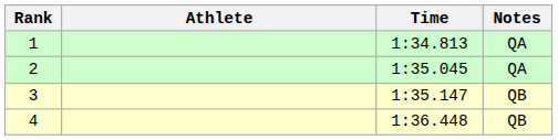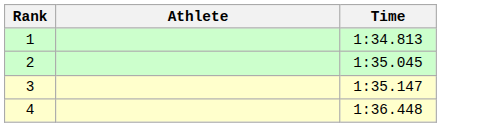- column: Notes | QA | QA | QB | QB
